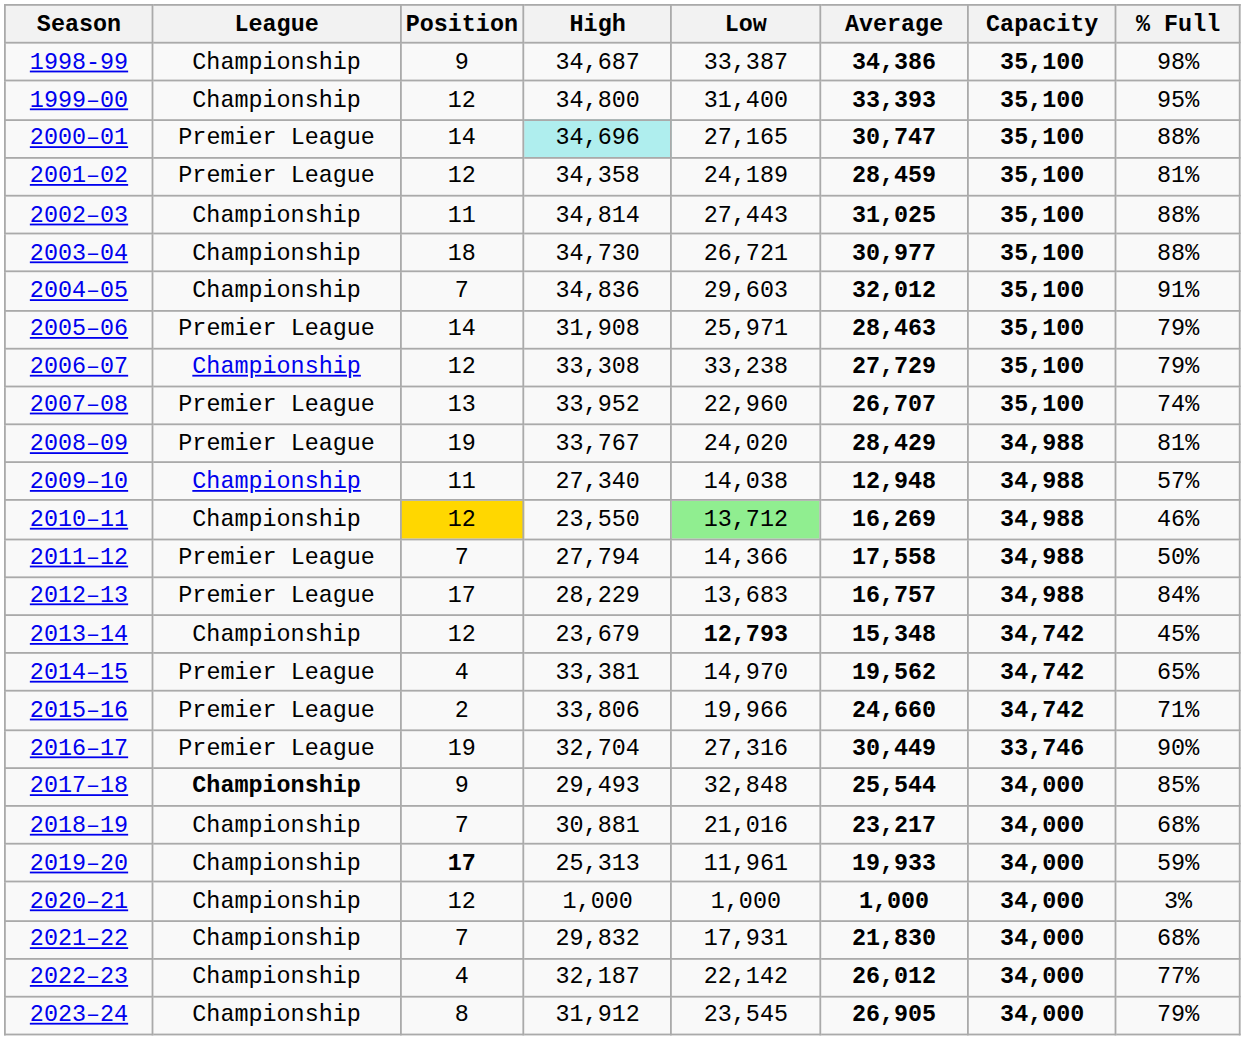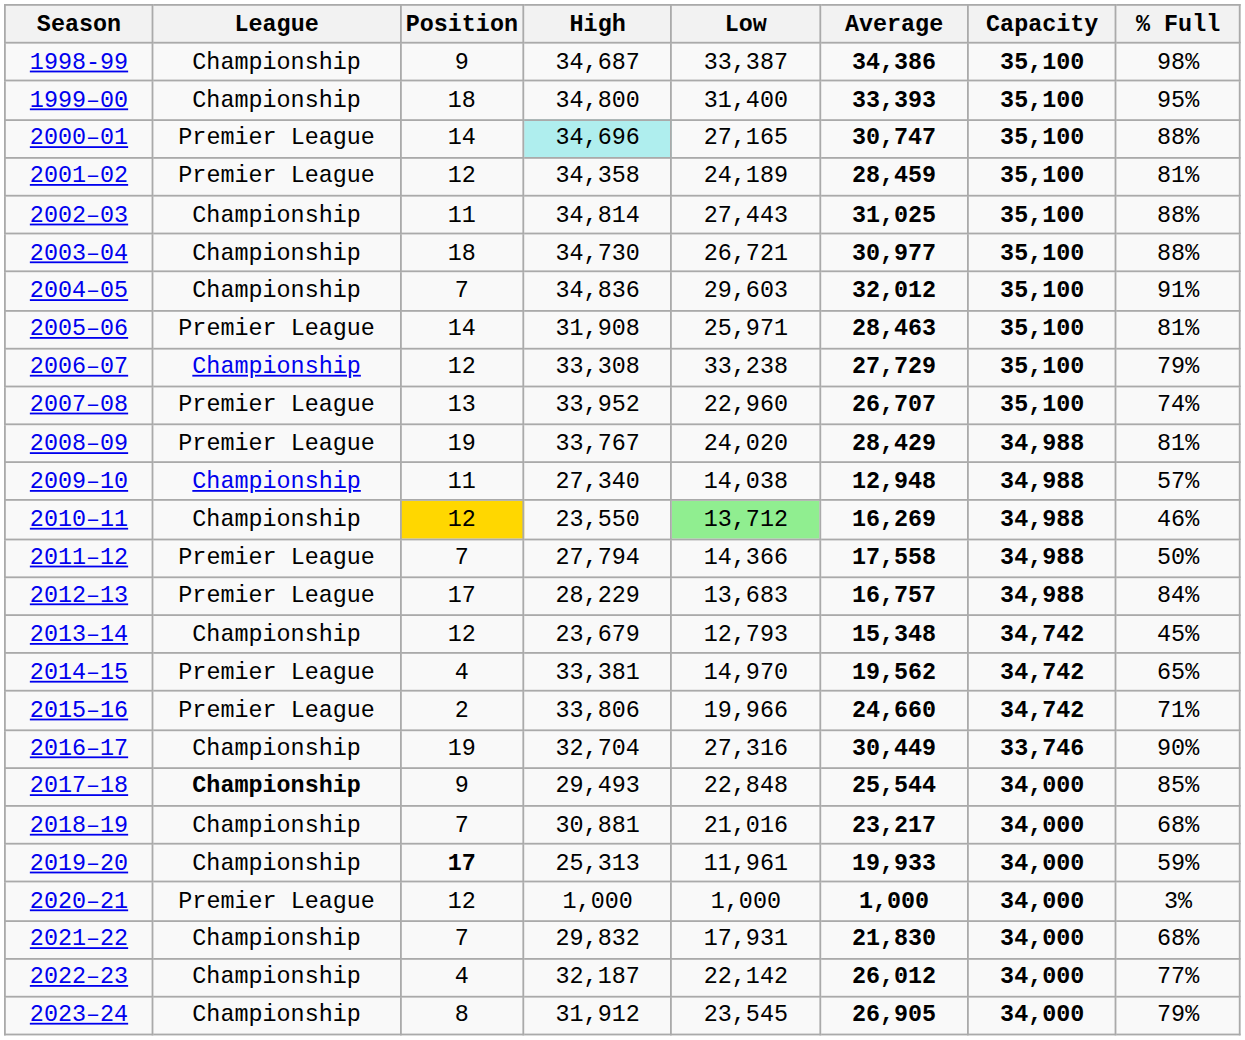1999–00 | Position: 12 -> 18
2005–06 | % Full: 79% -> 81%
2013–14 | Low: bold -> normal
2016–17 | League: Premier League -> Championship
2017–18 | Low: 32,848 -> 22,848
2020–21 | League: Championship -> Premier League
